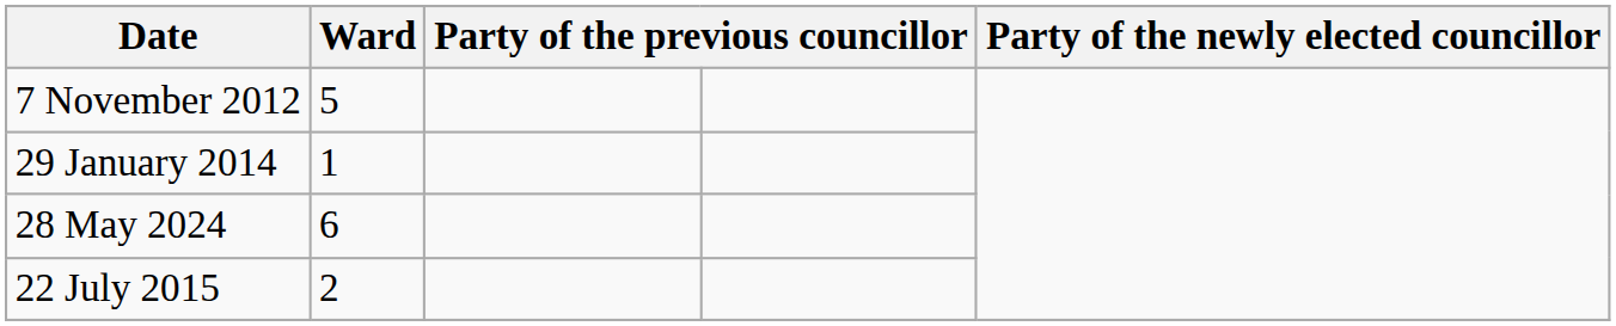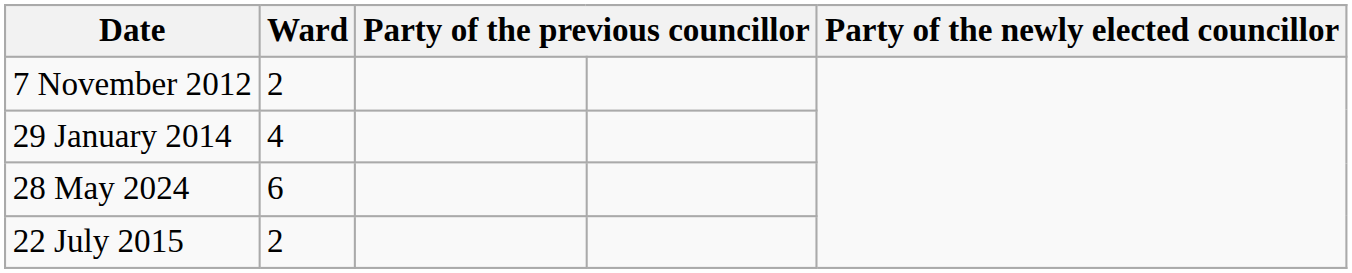7 November 2012 | Ward: 5 -> 2
29 January 2014 | Ward: 1 -> 4
